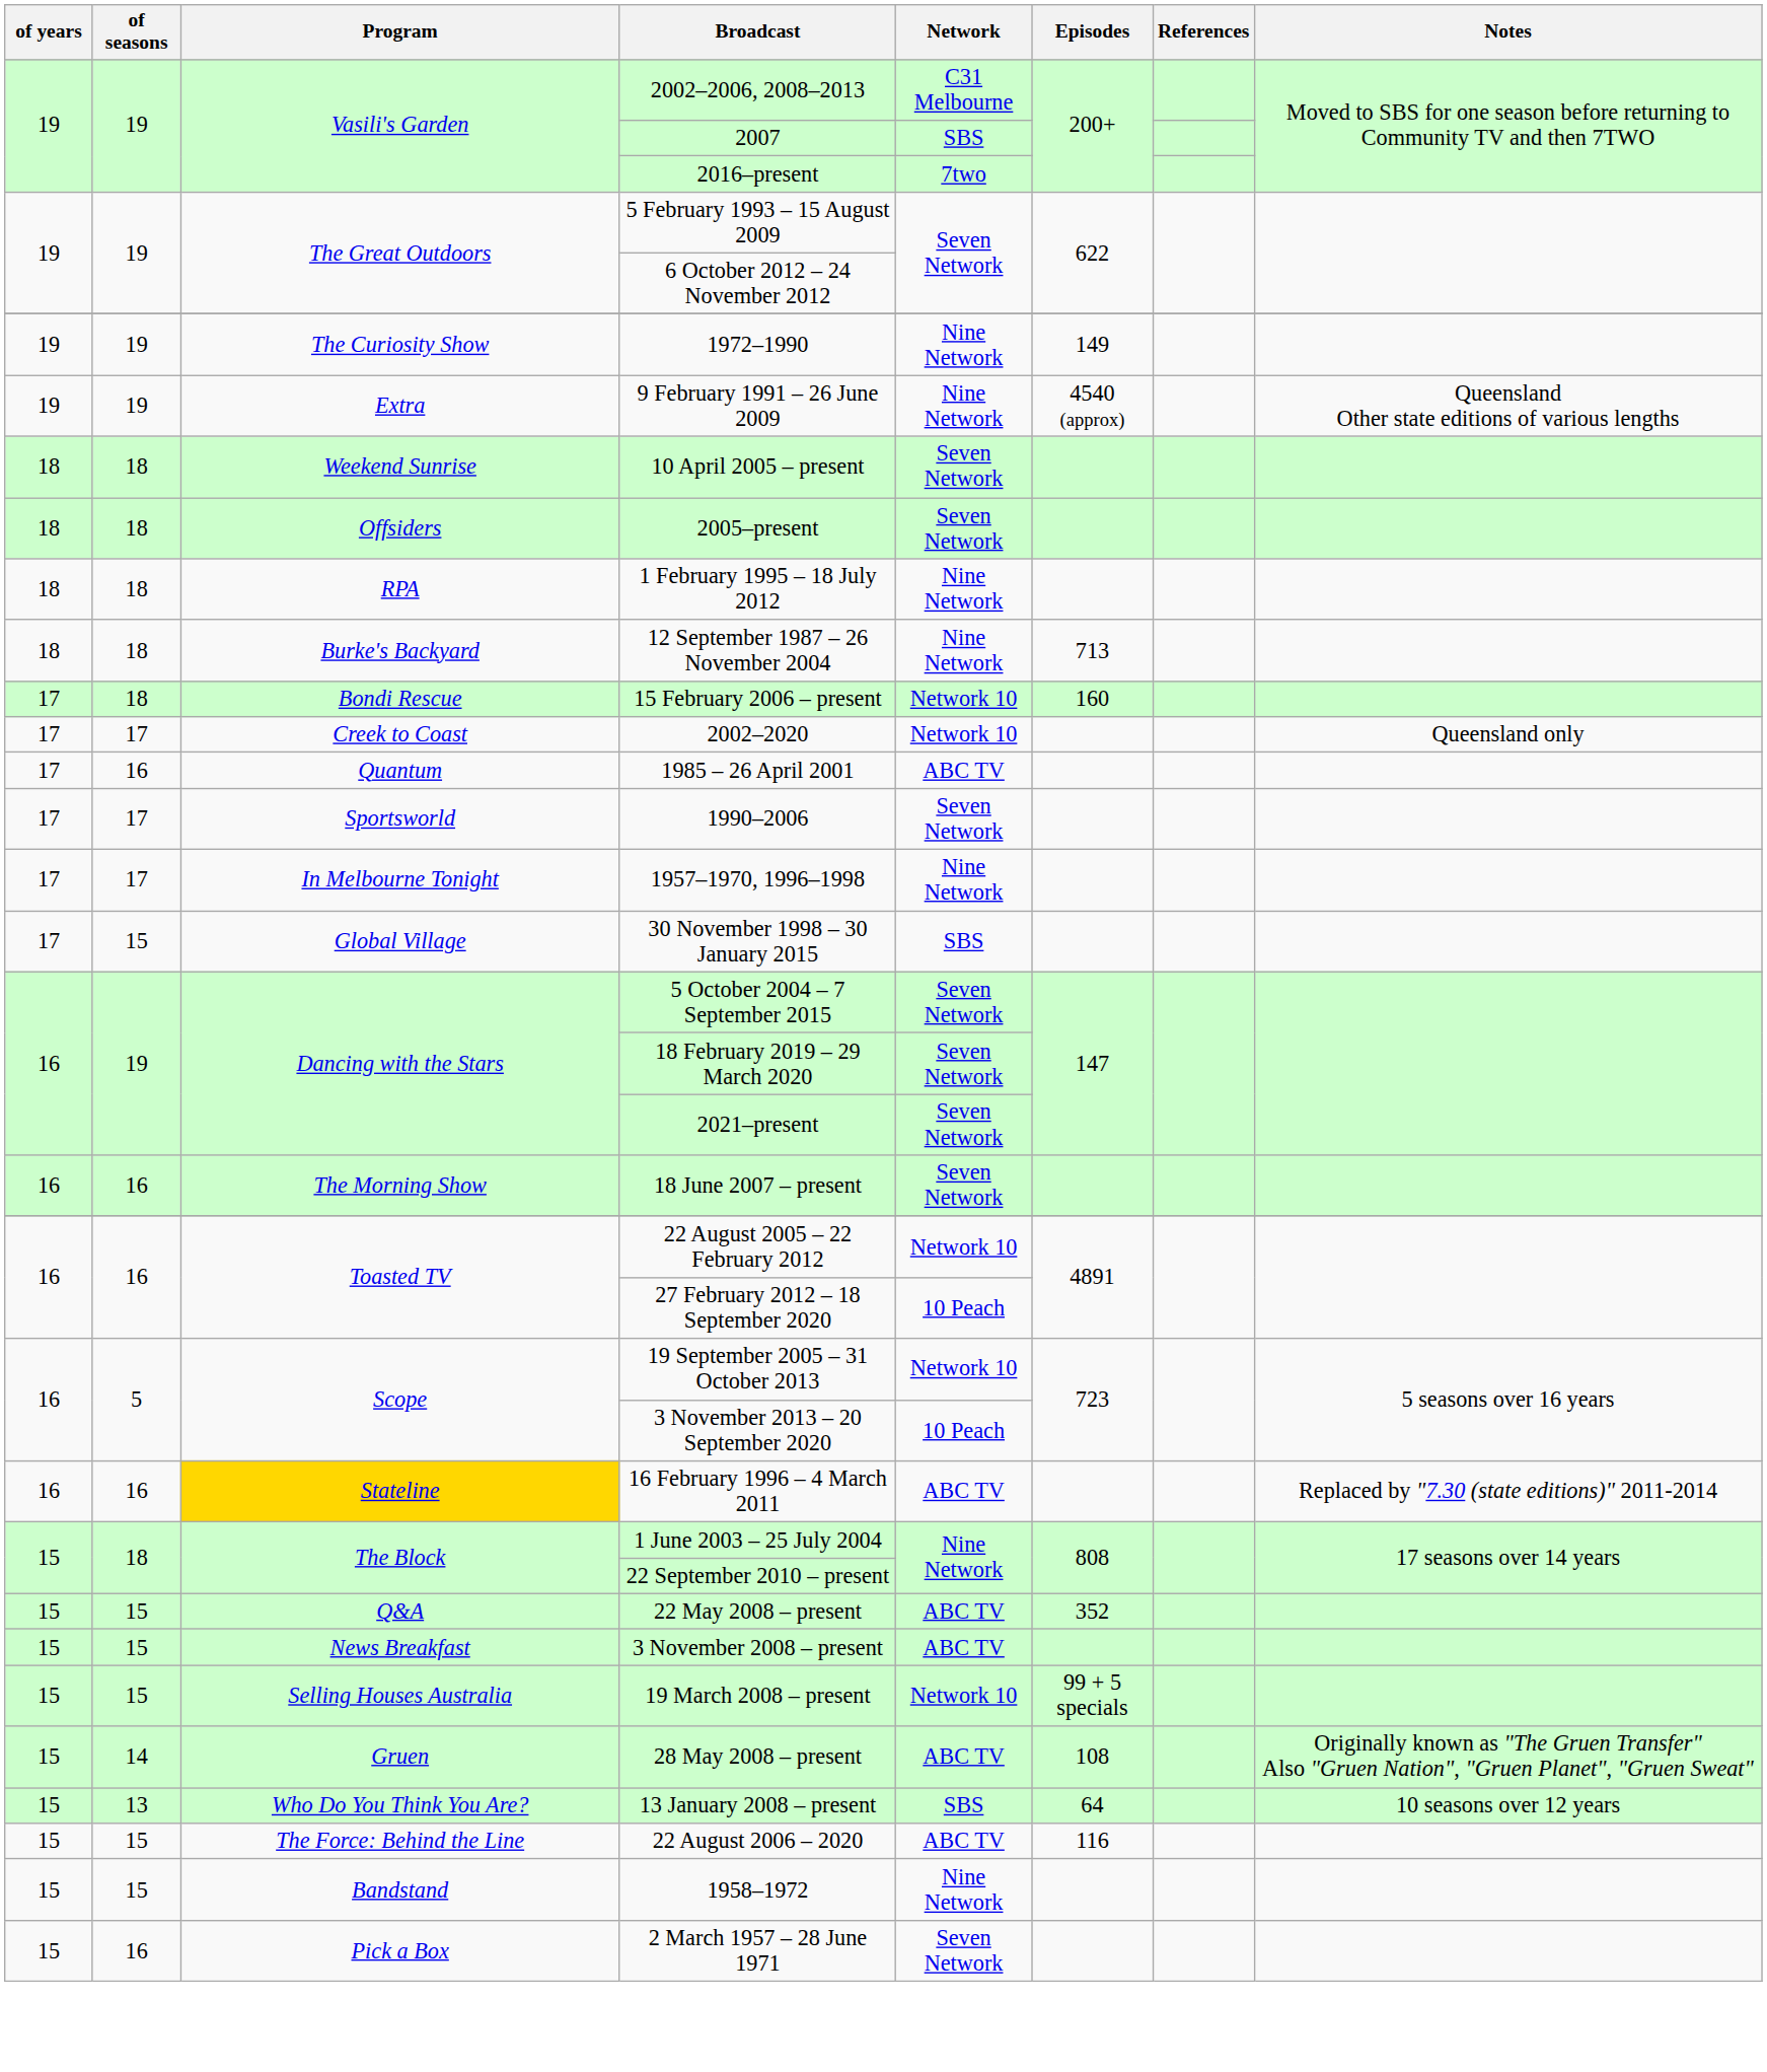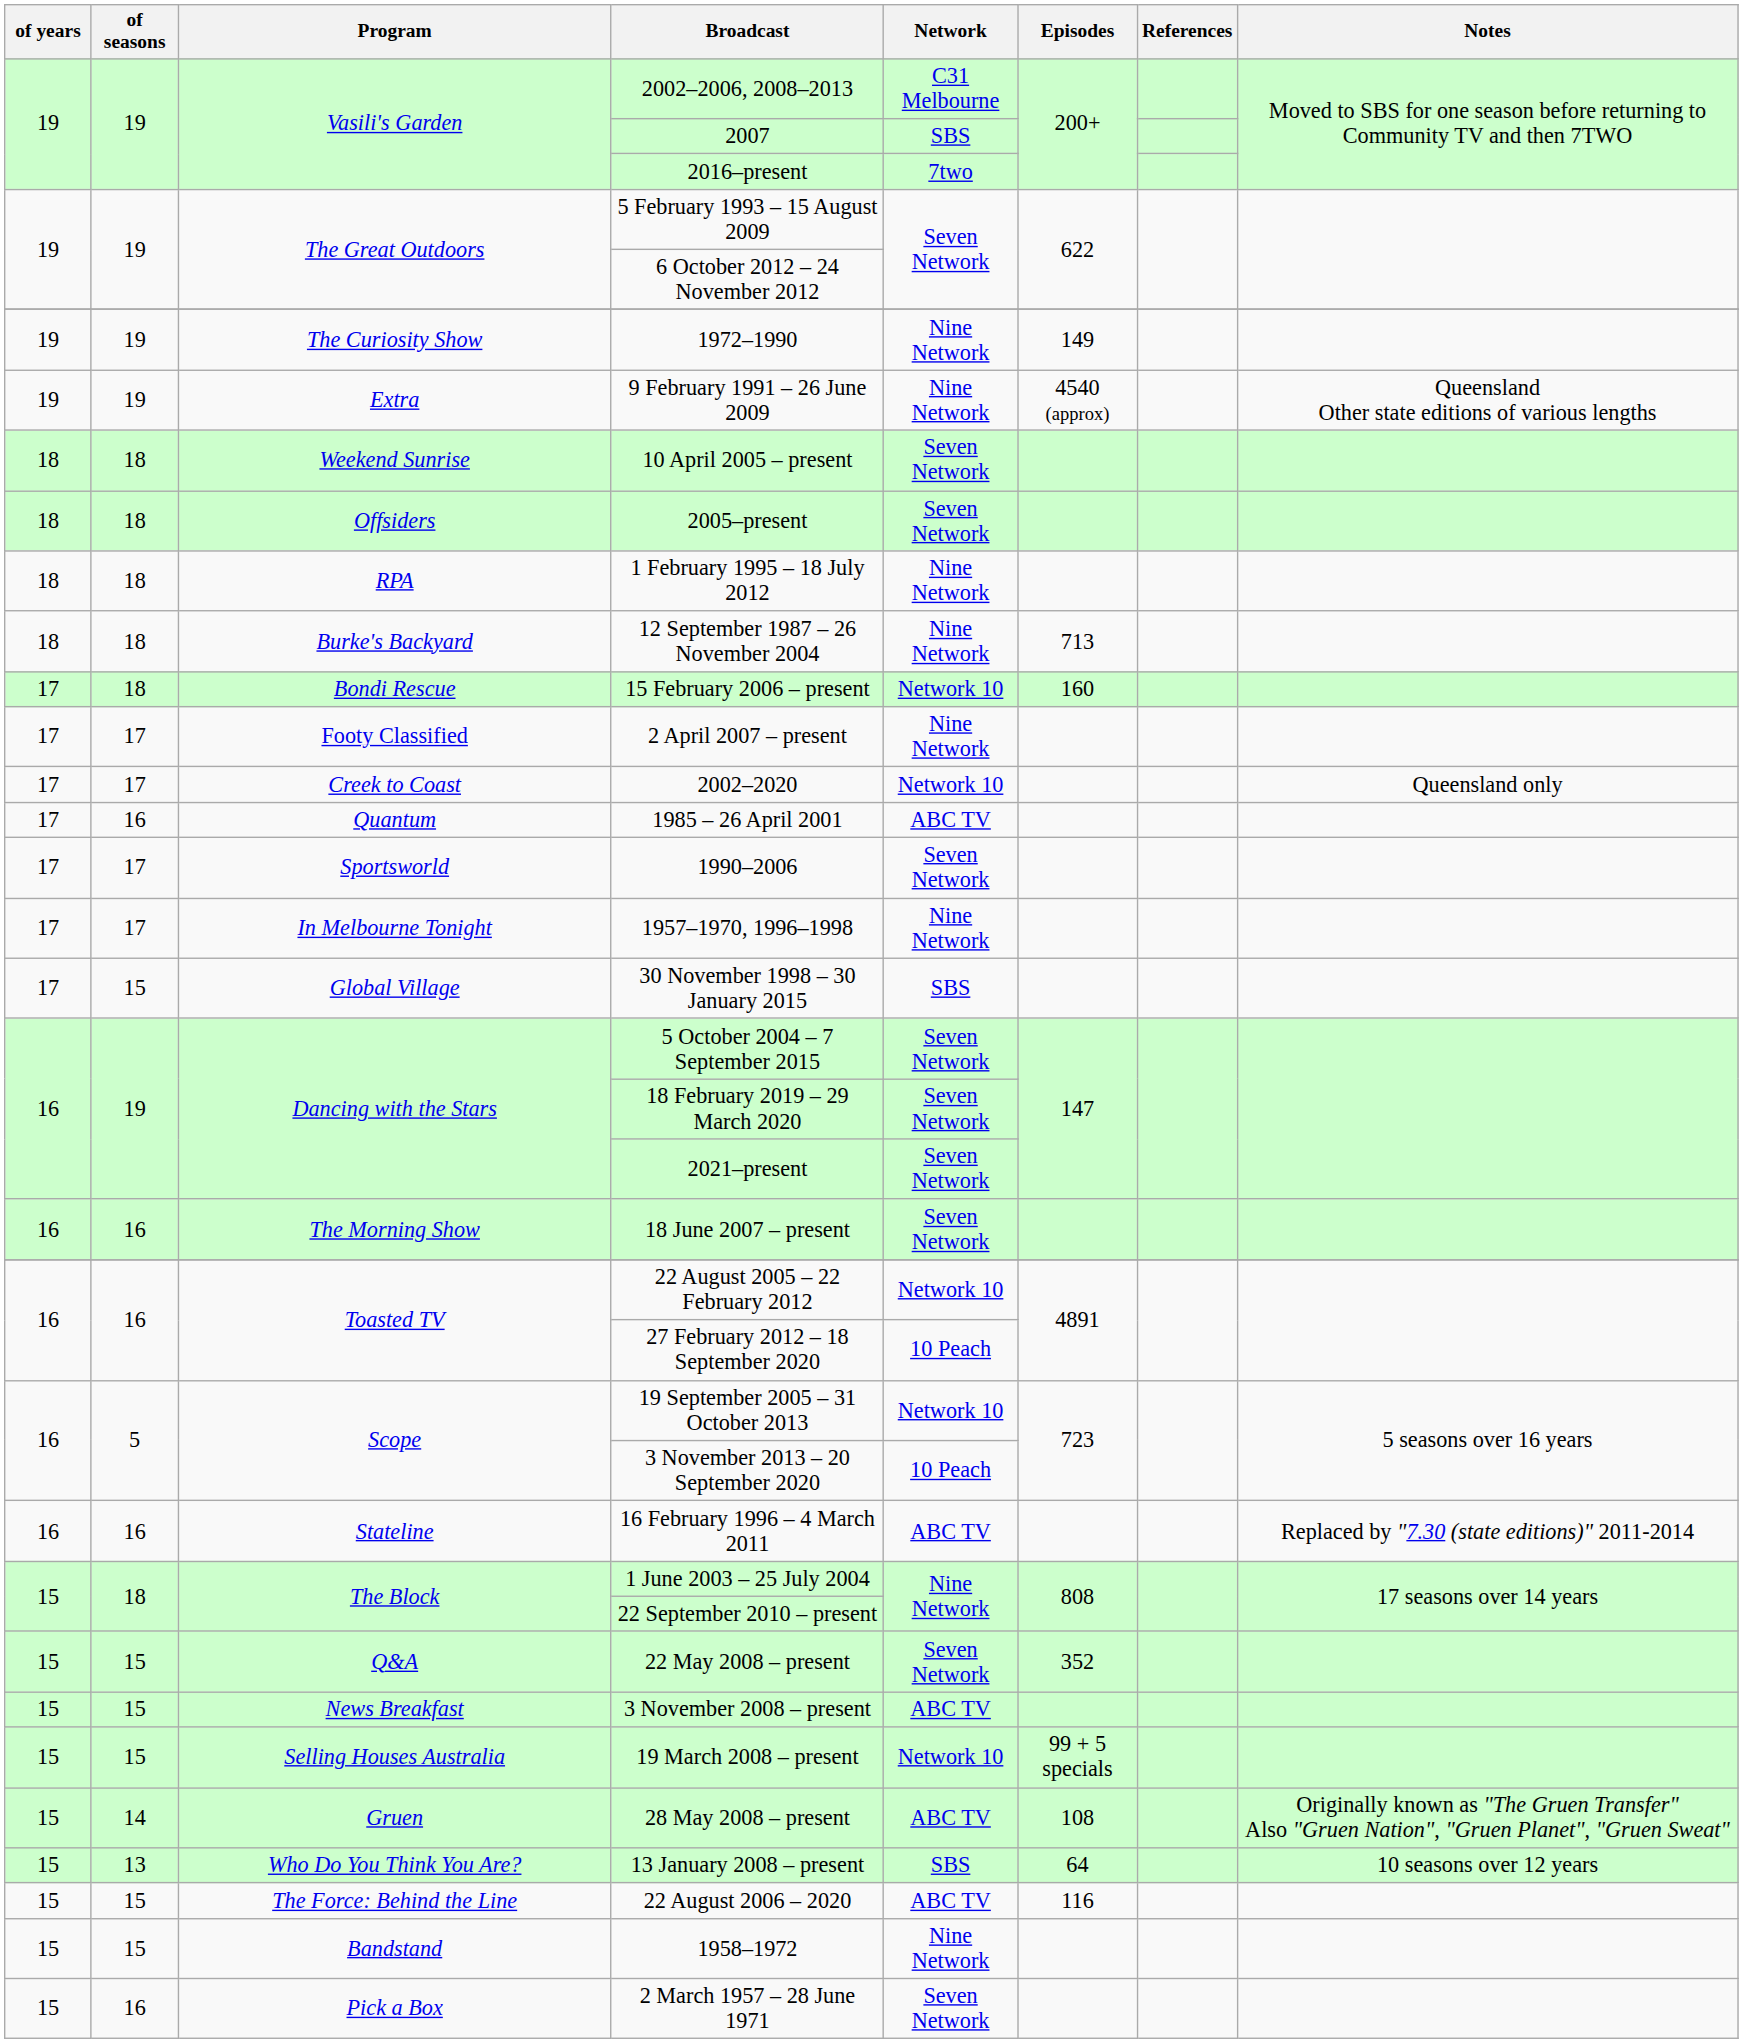+ row: 17 | 17 | Footy Classified | 2 April 2007 – present | Nine Network
16 February 1996 – 4 March 2011 | Program: gold background -> no background
22 May 2008 – present | Network: ABC TV -> Seven Network
